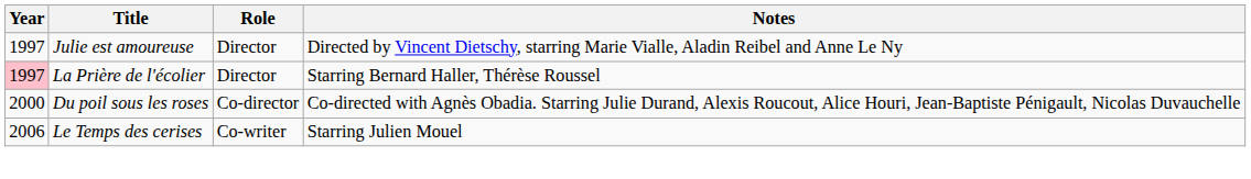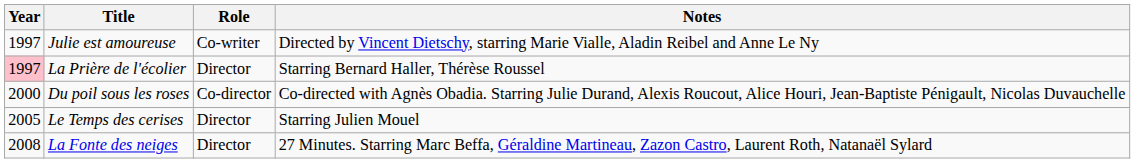Julie est amoureuse | Role: Director -> Co-writer
Le Temps des cerises | Year: 2006 -> 2005
Le Temps des cerises | Role: Co-writer -> Director
+ row: 2008 | La Fonte des neiges | Director | 27 Minutes. Starring Marc Beffa, Géraldine Martineau, Zazon Castro, Laurent Roth, Natanaël Sylard
